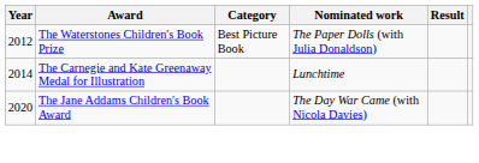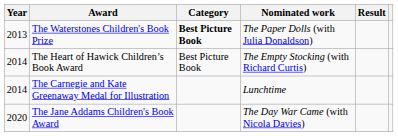The Waterstones Children's Book Prize | Year: 2012 -> 2013
The Waterstones Children's Book Prize | Category: normal -> bold
+ row: 2014 | The Heart of Hawick Children’s Book Award | Best Picture Book | The Empty Stocking (with Richard Curtis)
